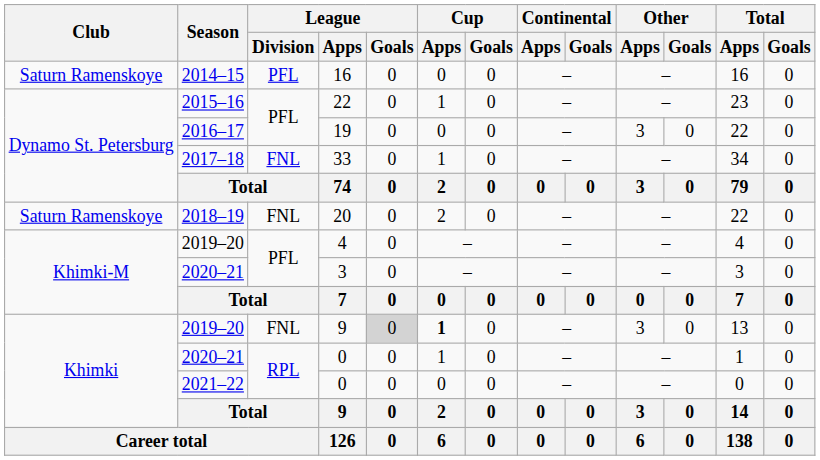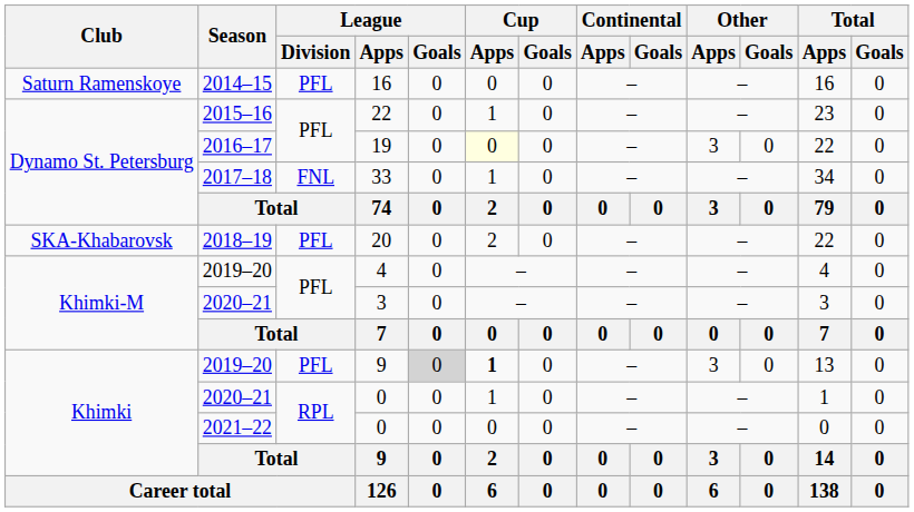19 | Cup / Apps: no background -> lightyellow background
20 | Club: Saturn Ramenskoye -> SKA-Khabarovsk
20 | League / Division: FNL -> PFL
2019–20 / 9 | League / Division: FNL -> PFL
